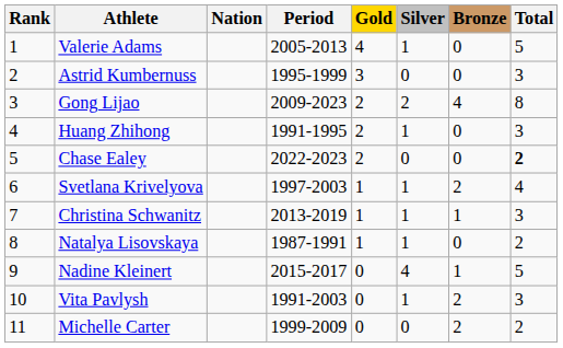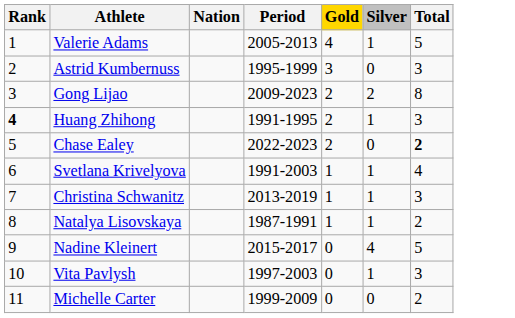- column: Bronze | 0 | 0 | 4 | 0 | 0 | 2 | 1 | 0 | 1 | 2 | 2
Huang Zhihong | Rank: normal -> bold
Svetlana Krivelyova | Period: 1997-2003 -> 1991-2003
Vita Pavlysh | Period: 1991-2003 -> 1997-2003
